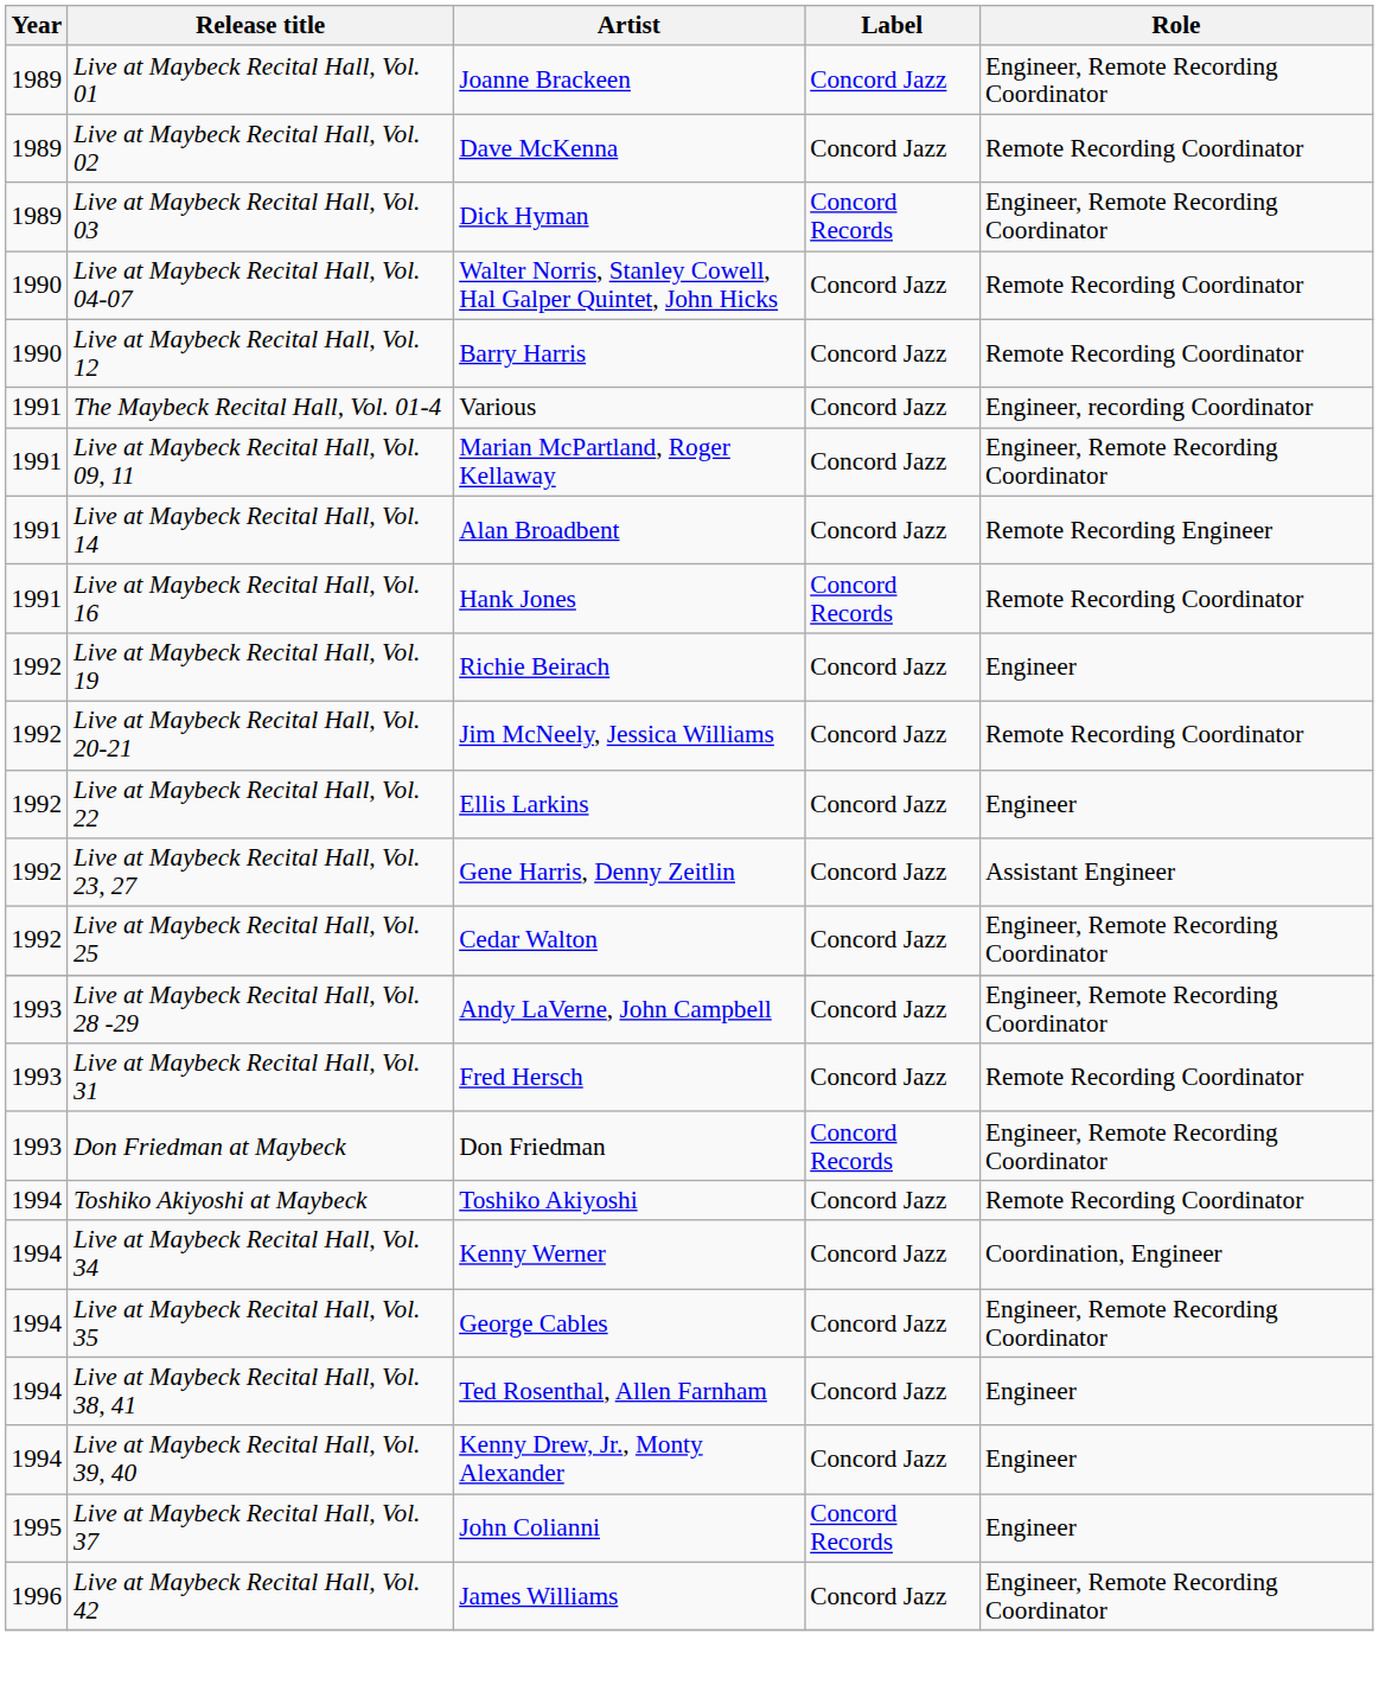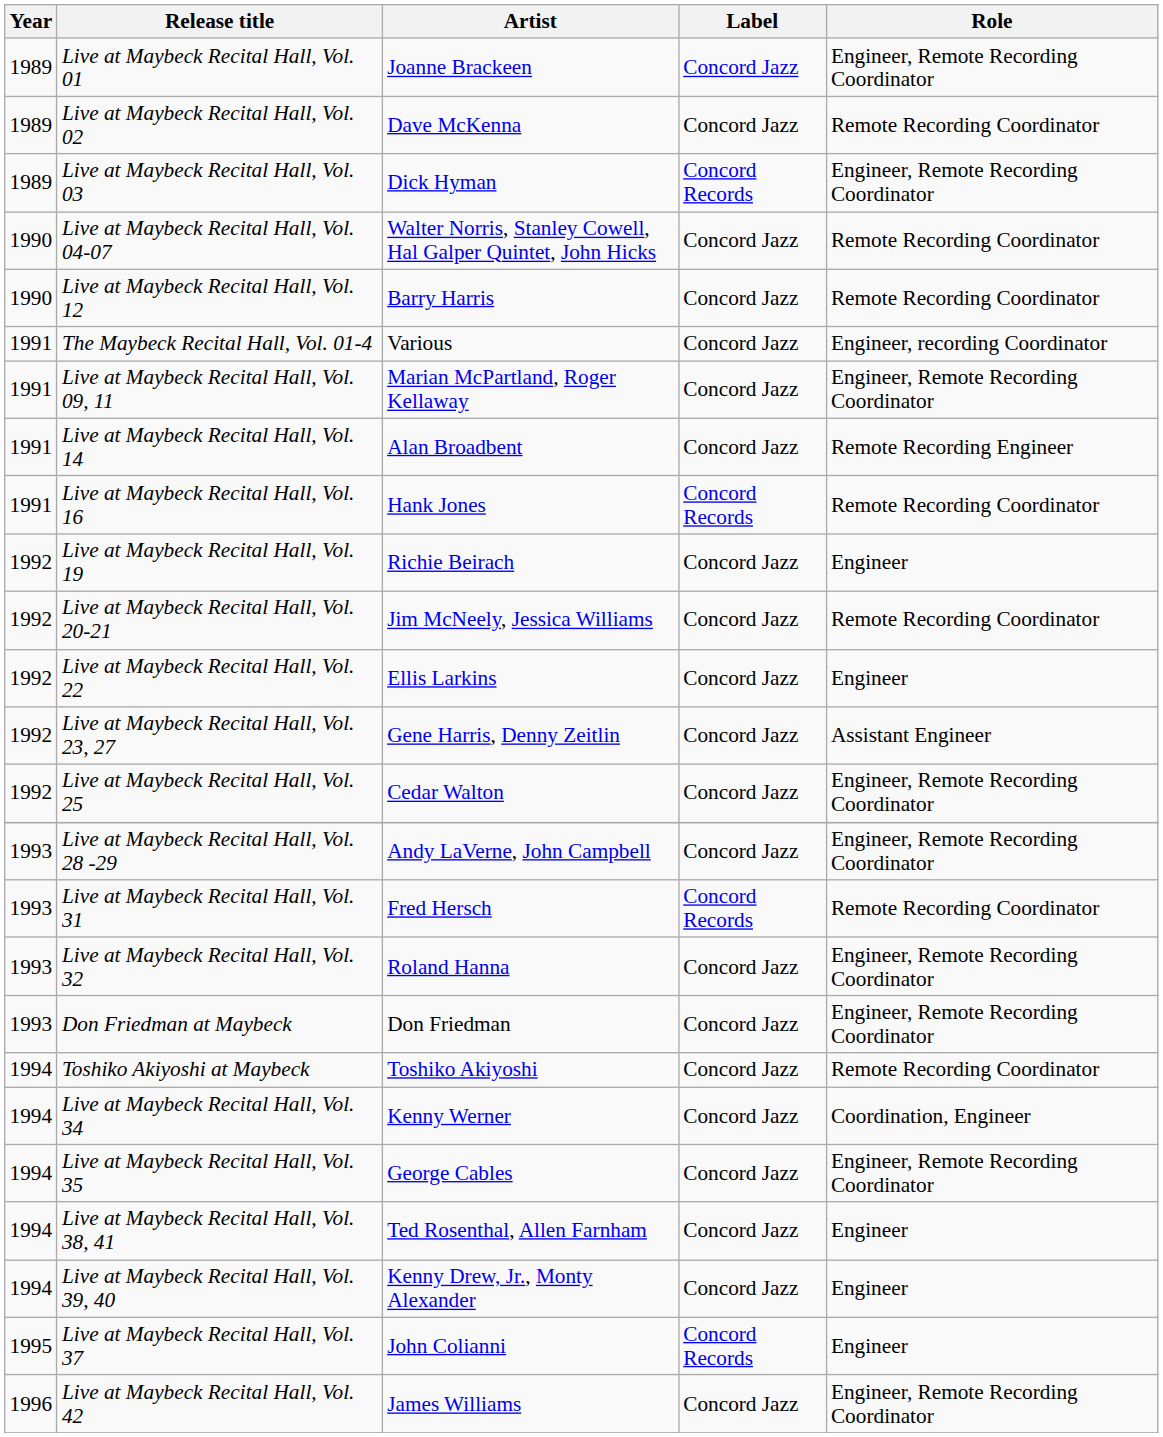Live at Maybeck Recital Hall, Vol. 31 | Label: Concord Jazz -> Concord Records
+ row: 1993 | Live at Maybeck Recital Hall, Vol. 32 | Roland Hanna | Concord Jazz | Engineer, Remote Recording Coordinator
Don Friedman at Maybeck | Label: Concord Records -> Concord Jazz
